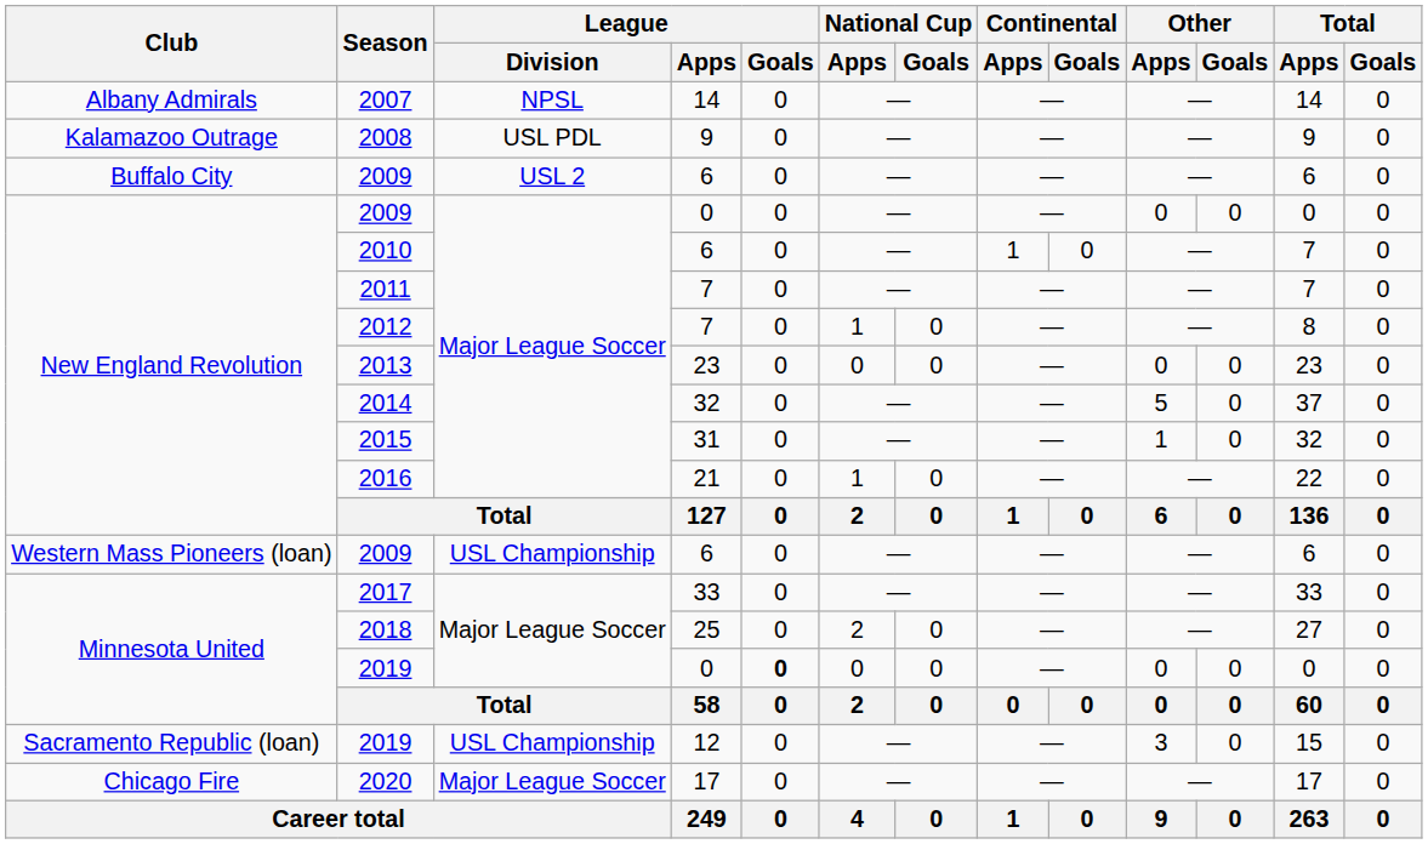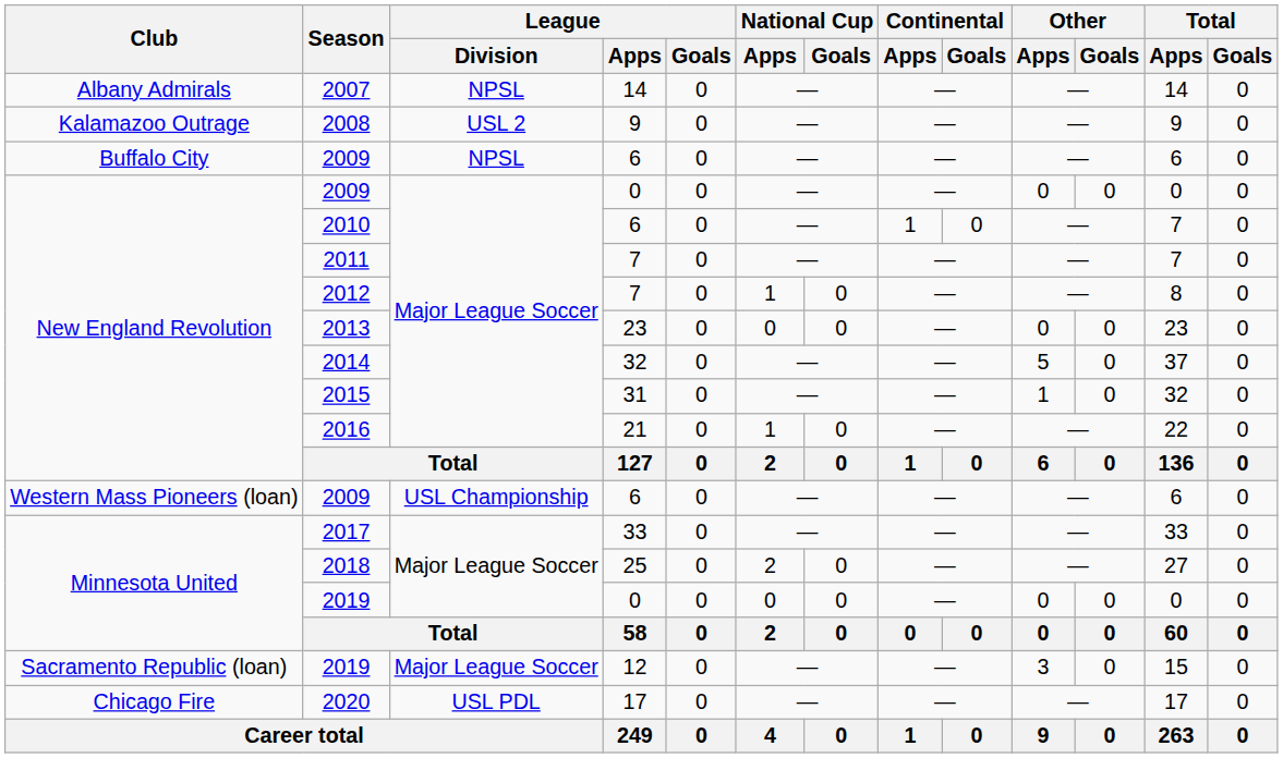2008 | League / Division: USL PDL -> USL 2
Buffalo City / 2009 | League / Division: USL 2 -> NPSL
Minnesota United / 2019 | League / Goals: bold -> normal
Sacramento Republic (loan) / 2019 | League / Division: USL Championship -> Major League Soccer
2020 | League / Division: Major League Soccer -> USL PDL
